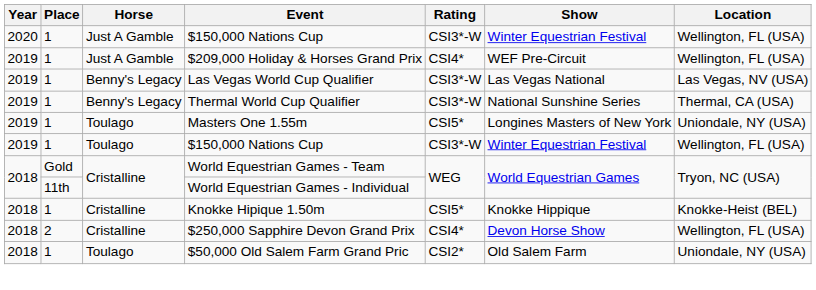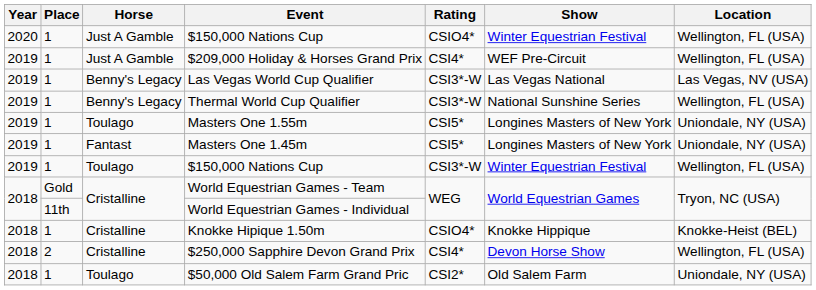Just A Gamble / $150,000 Nations Cup | Rating: CSI3*-W -> CSIO4*
Thermal World Cup Qualifier | Location: Thermal, CA (USA) -> Wellington, FL (USA)
+ row: 2019 | 1 | Fantast | Masters One 1.45m | CSI5* | Longines Masters of New York | Uniondale, NY (USA)
Knokke Hipique 1.50m | Rating: CSI5* -> CSIO4*
